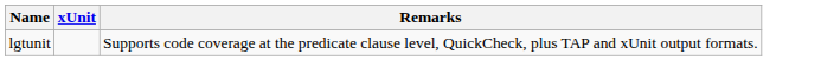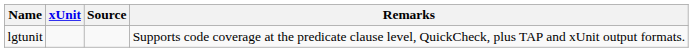+ column: Source
